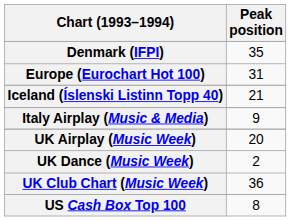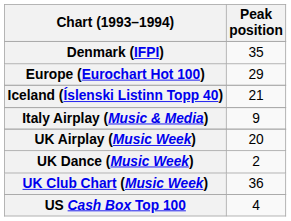Europe (Eurochart Hot 100) | Peak position: 31 -> 29
US Cash Box Top 100 | Peak position: 8 -> 4
